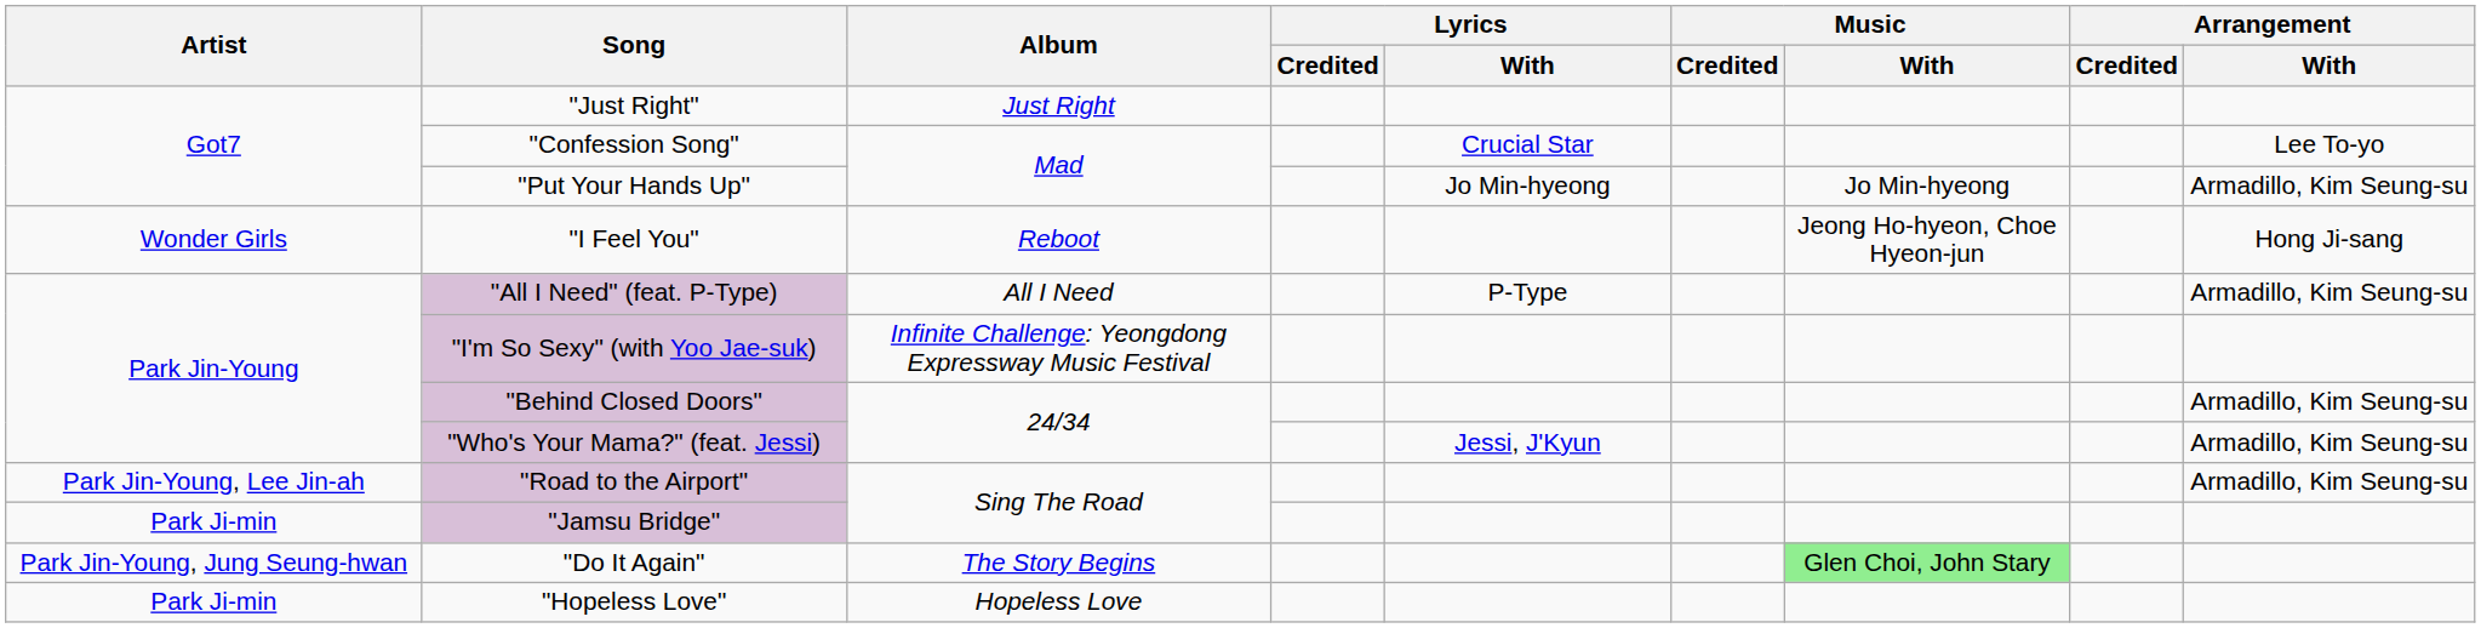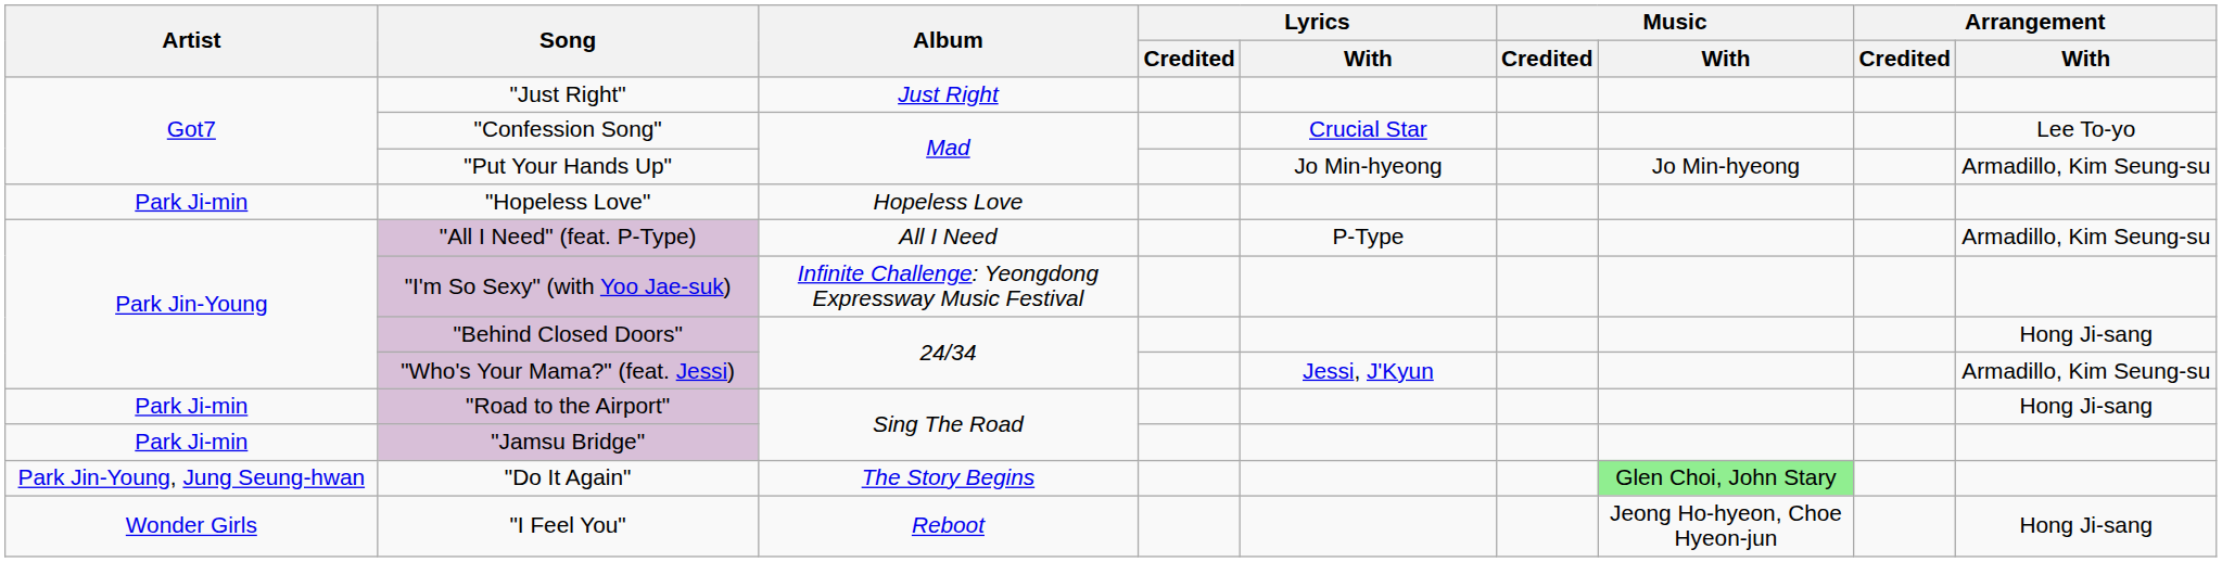rows swapped: "Hopeless Love" <-> "I Feel You"
"Behind Closed Doors" | Arrangement / With: Armadillo, Kim Seung-su -> Hong Ji-sang
"Road to the Airport" | Artist: Park Jin-Young, Lee Jin-ah -> Park Ji-min
"Road to the Airport" | Arrangement / With: Armadillo, Kim Seung-su -> Hong Ji-sang
